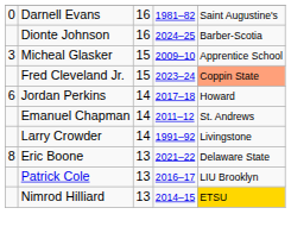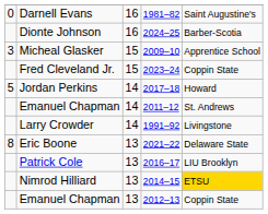Fred Cleveland Jr. | column 5: lightsalmon background -> no background
Jordan Perkins | column 1: 6 -> 5
+ row: Emanuel Chapman | 13 | 2012–13 | Coppin State
